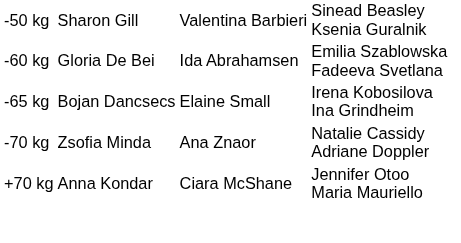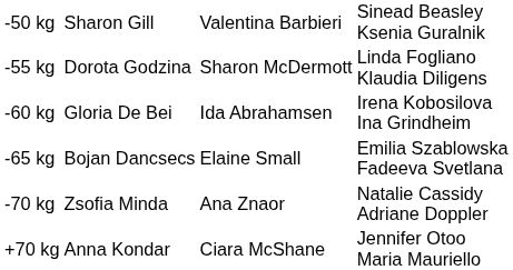+ row: -55 kg | Dorota Godzina | Sharon McDermott | Linda Fogliano Klaudia Diligens
-60 kg | column 4: Emilia Szablowska Fadeeva Svetlana -> Irena Kobosilova Ina Grindheim
-65 kg | column 4: Irena Kobosilova Ina Grindheim -> Emilia Szablowska Fadeeva Svetlana
